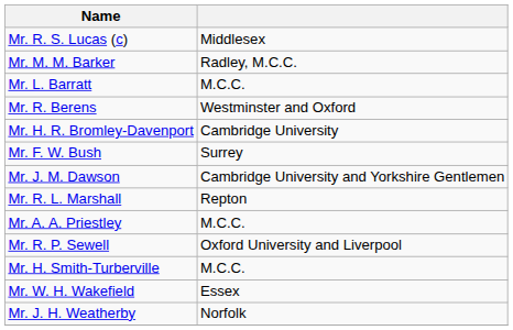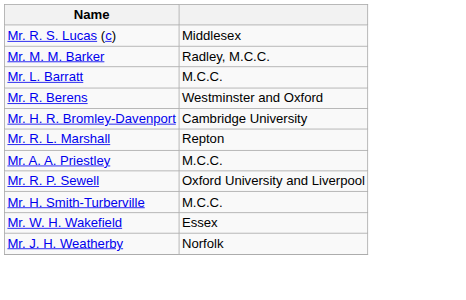- row: Mr. F. W. Bush | Surrey
- row: Mr. J. M. Dawson | Cambridge University and Yorkshire Gentlemen
